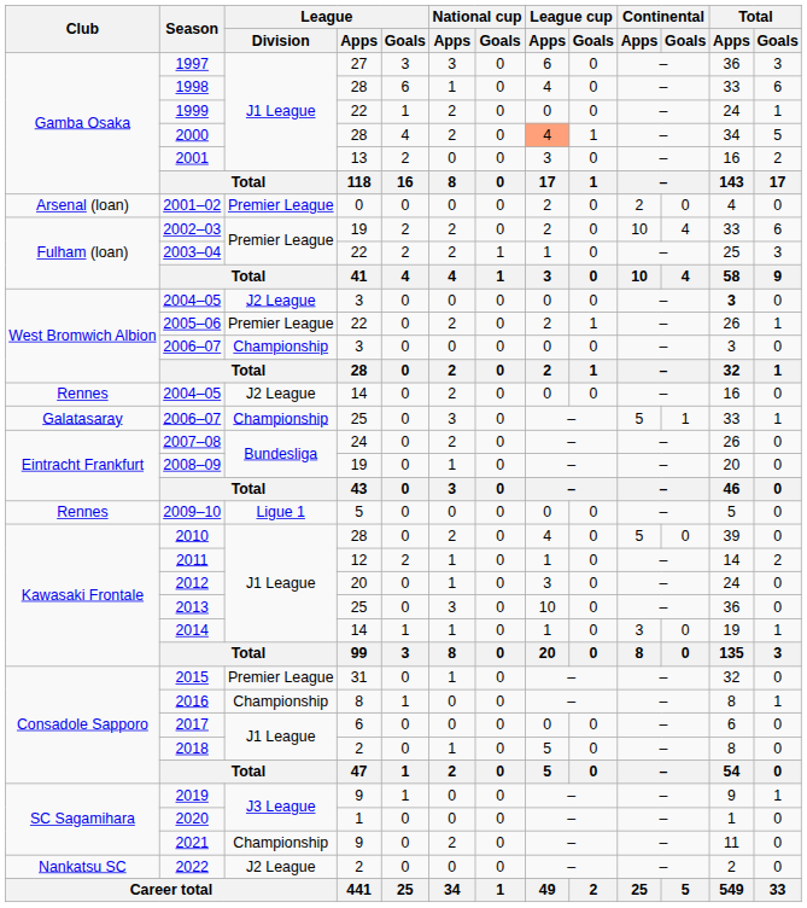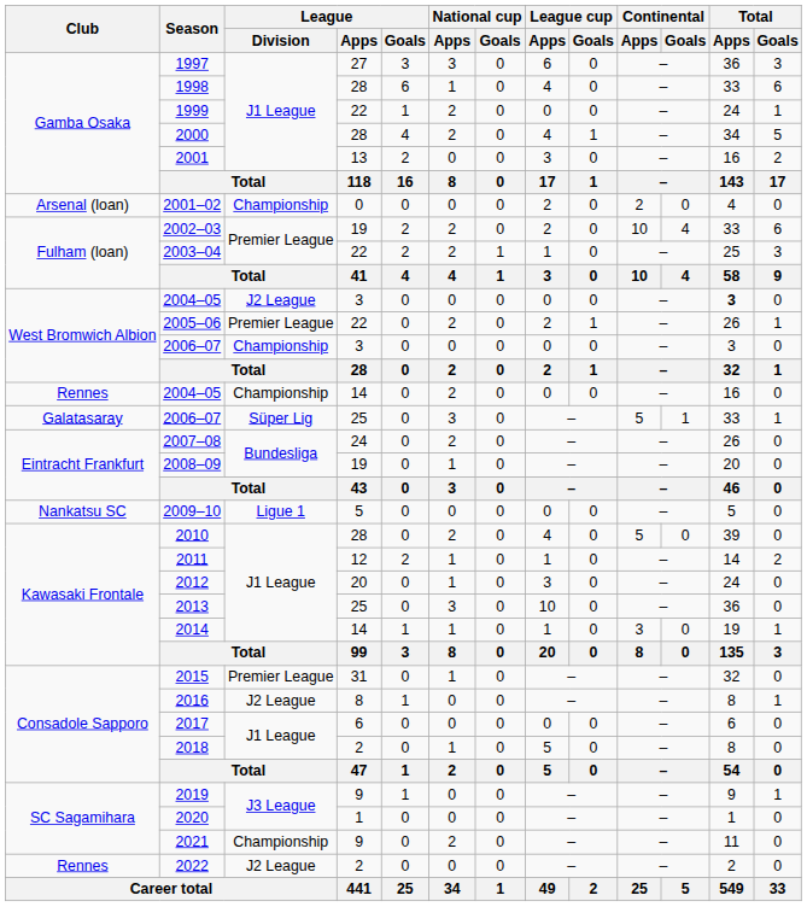2000 | League cup / Apps: lightsalmon background -> no background
2001–02 | League / Division: Premier League -> Championship
2004–05 / 14 | League / Division: J2 League -> Championship
2006–07 / 25 | League / Division: Championship -> Süper Lig
2009–10 | Club: Rennes -> Nankatsu SC
2016 | League / Division: Championship -> J2 League
2022 | Club: Nankatsu SC -> Rennes
